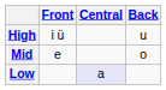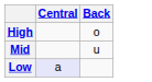- column: Front | i ü | e
High | Back: u -> o
Mid | Back: o -> u
